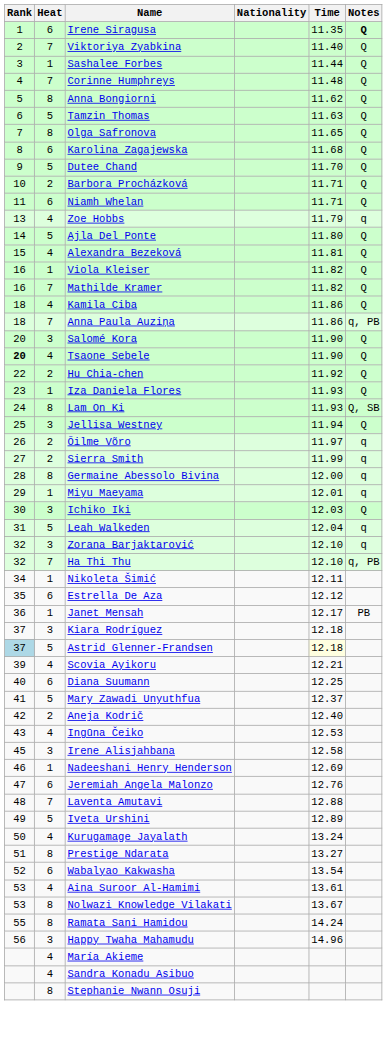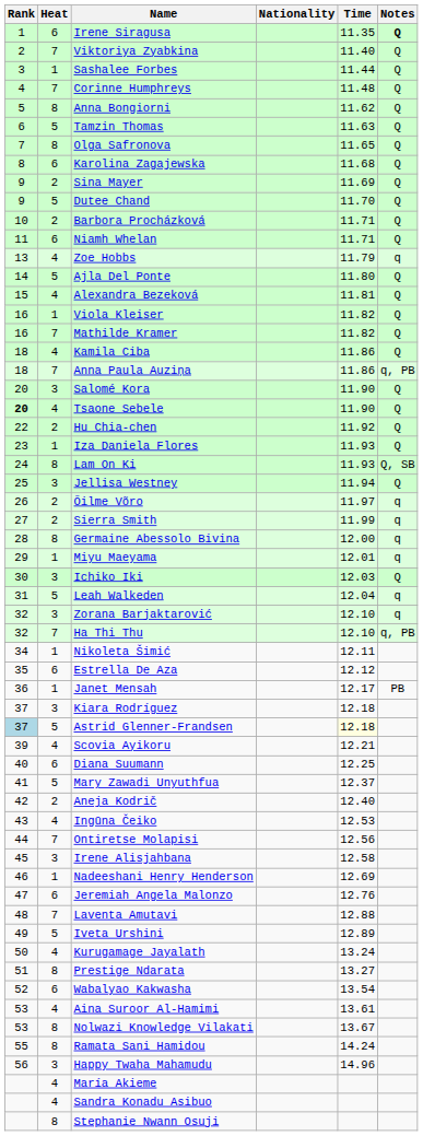+ row: 9 | 2 | Sina Mayer | 11.69 | Q
+ row: 44 | 7 | Ontiretse Molapisi | 12.56
